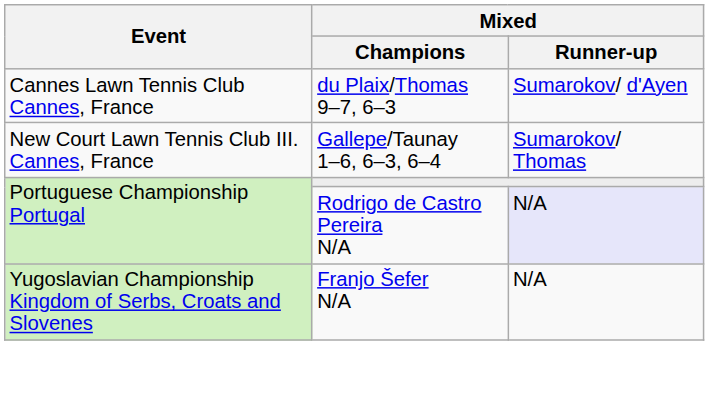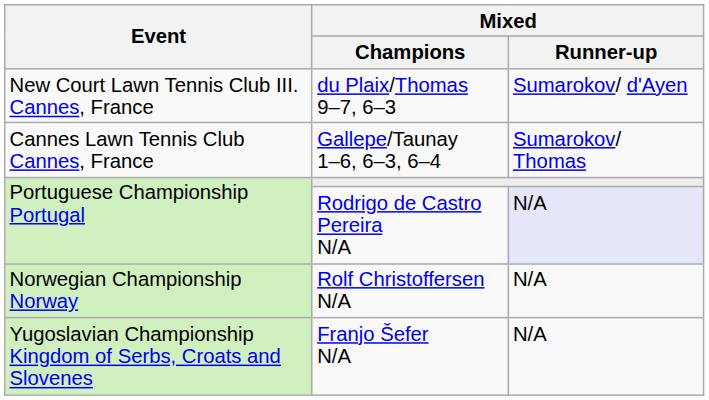du Plaix/Thomas 9–7, 6–3 | Event: Cannes Lawn Tennis Club Cannes, France -> New Court Lawn Tennis Club III. Cannes, France
Gallepe/Taunay 1–6, 6–3, 6–4 | Event: New Court Lawn Tennis Club III. Cannes, France -> Cannes Lawn Tennis Club Cannes, France
+ row: Norwegian Championship Norway | Rolf Christoffersen N/A | N/A
